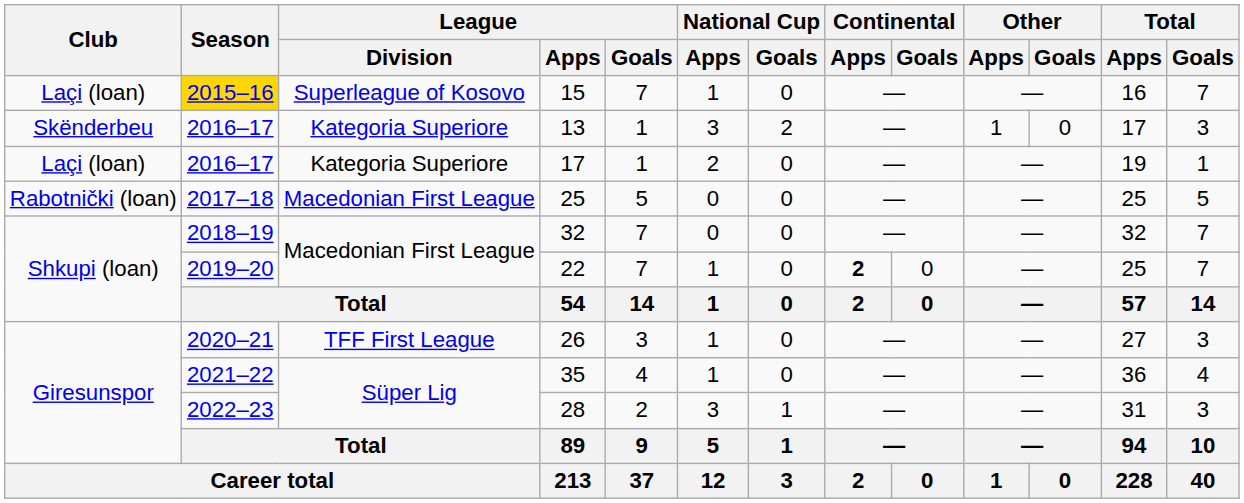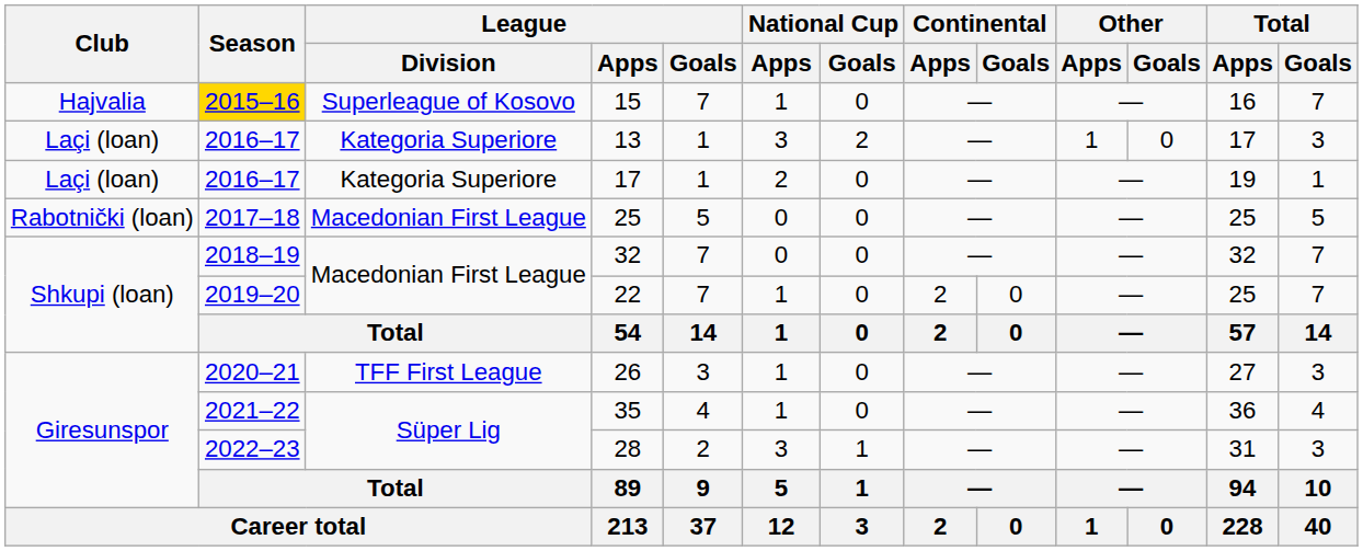15 | Club: Laçi (loan) -> Hajvalia
13 | Club: Skënderbeu -> Laçi (loan)
22 | Continental / Apps: bold -> normal
